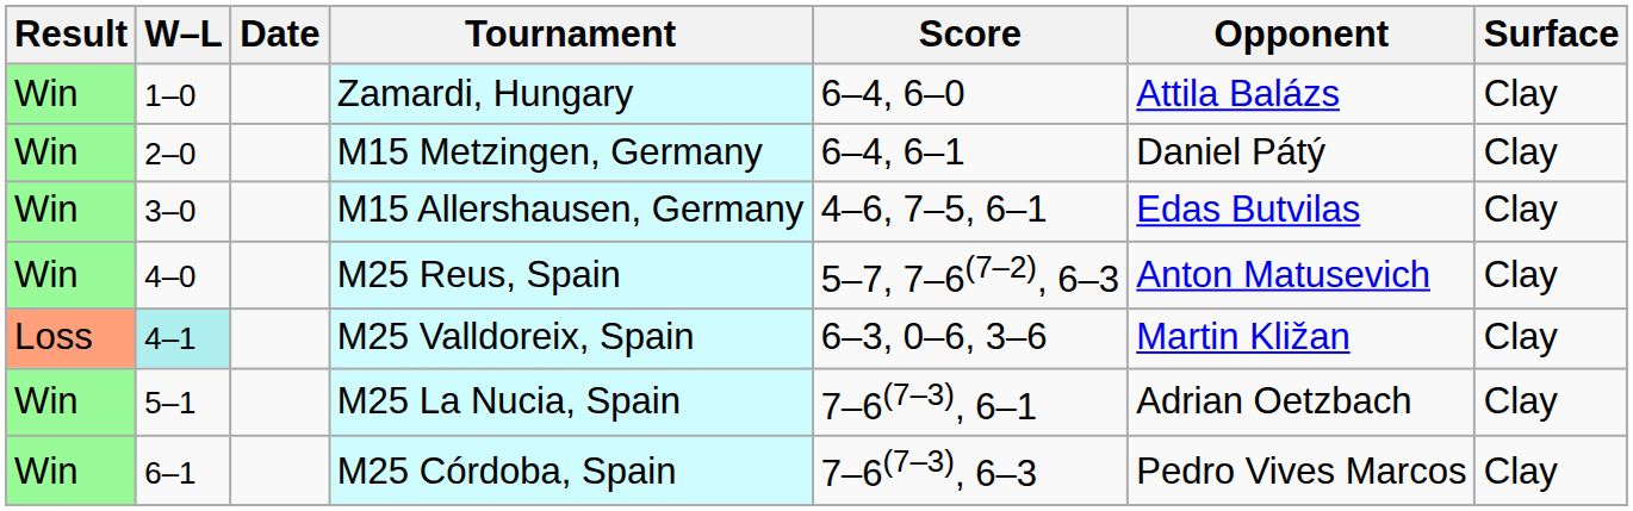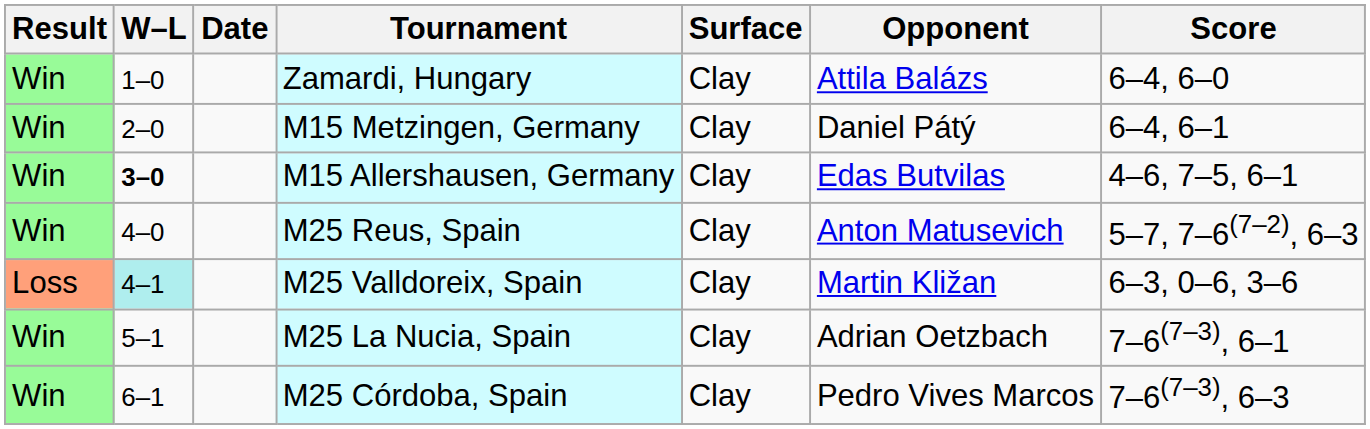columns swapped: Surface <-> Score
M15 Allershausen, Germany | W–L: normal -> bold
